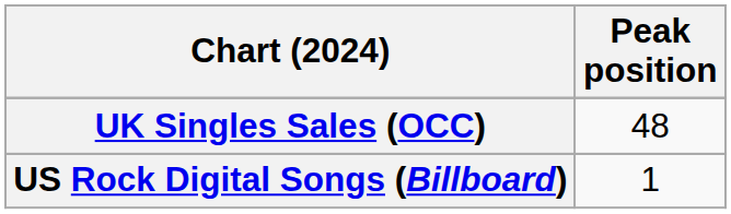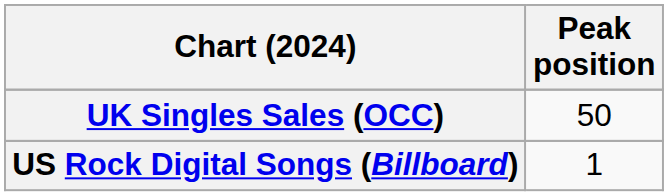UK Singles Sales (OCC) | Peak position: 48 -> 50
